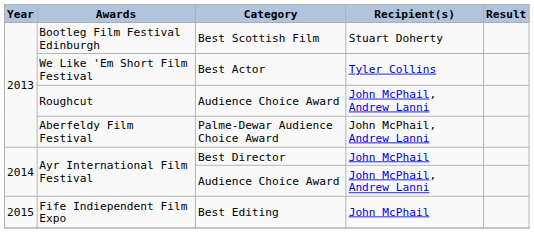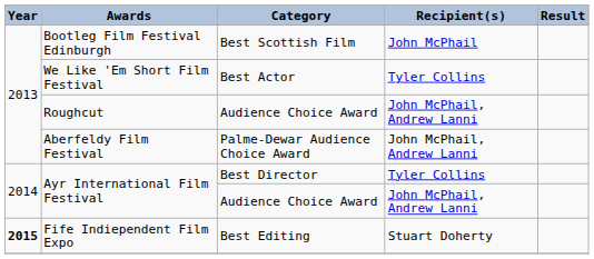Bootleg Film Festival Edinburgh | Recipient(s): Stuart Doherty -> John McPhail
Ayr International Film Festival / Best Director | Recipient(s): John McPhail -> Tyler Collins
Fife Indiependent Film Expo | Year: normal -> bold
Fife Indiependent Film Expo | Recipient(s): John McPhail -> Stuart Doherty
